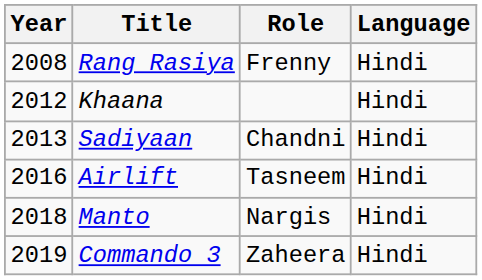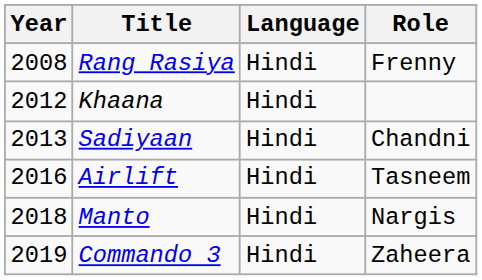columns swapped: Role <-> Language
